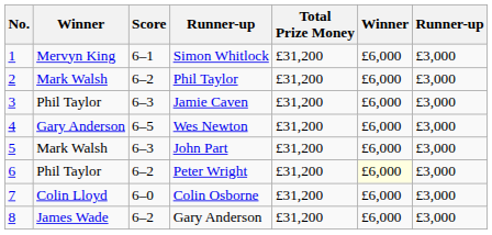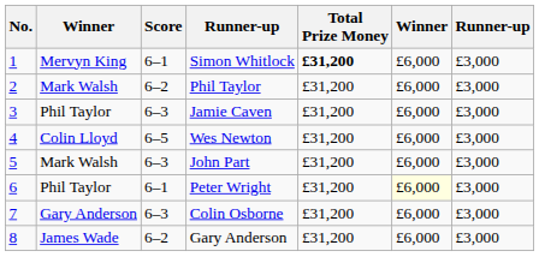Simon Whitlock | Total Prize Money: normal -> bold
Wes Newton | column 2: Gary Anderson -> Colin Lloyd
Peter Wright | Score: 6–2 -> 6–1
Colin Osborne | column 2: Colin Lloyd -> Gary Anderson
Colin Osborne | Score: 6–0 -> 6–3
